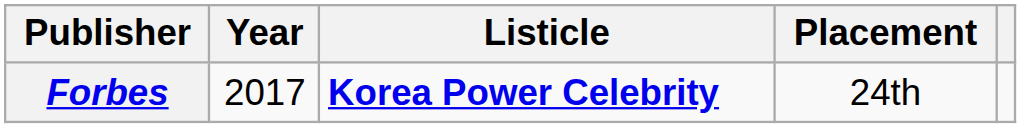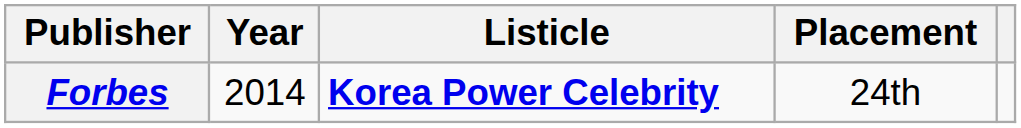Forbes | Year: 2017 -> 2014
